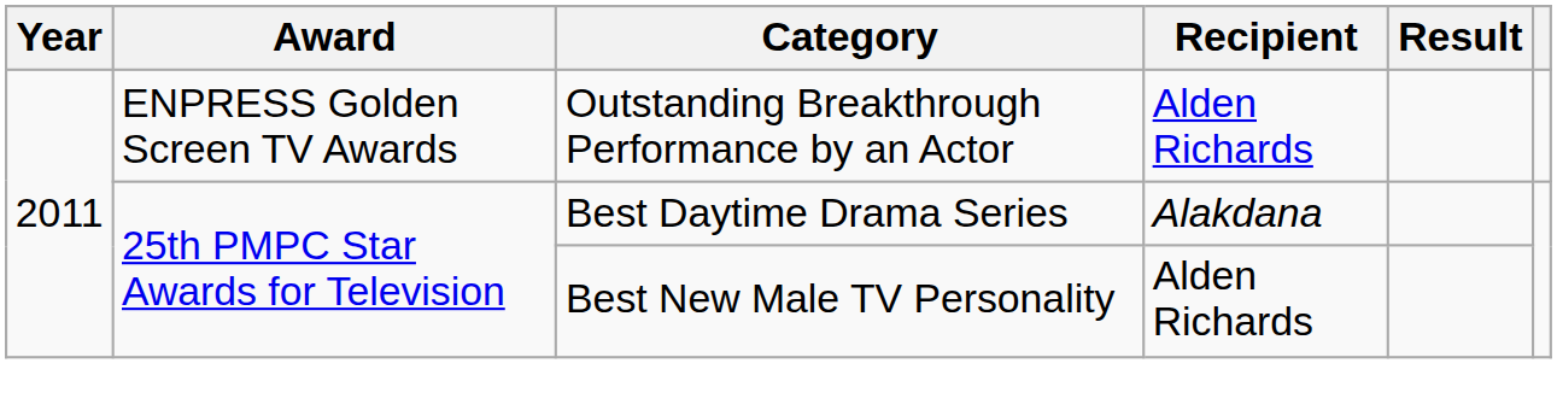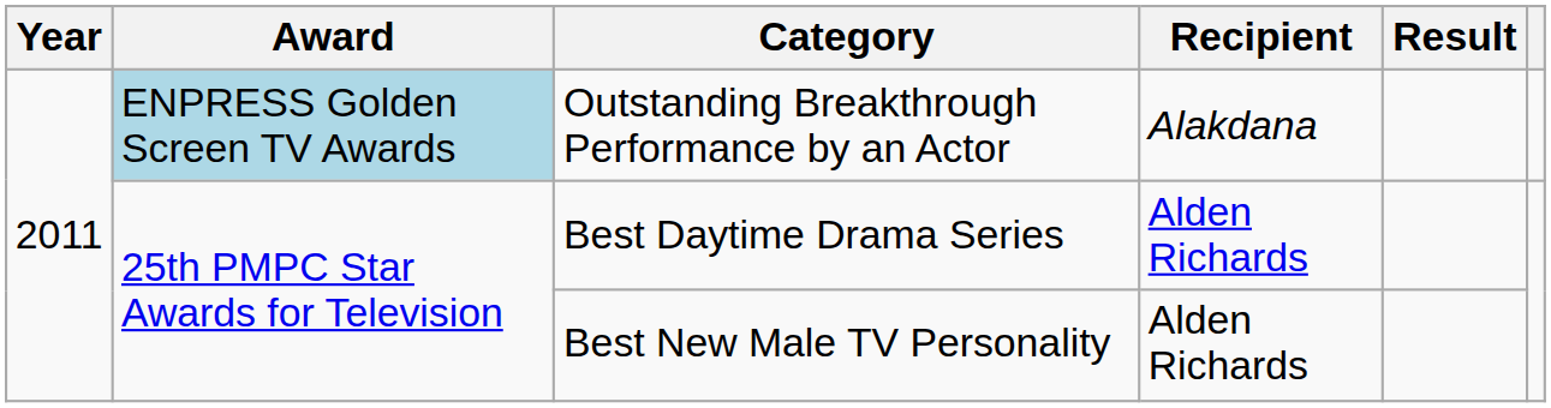Outstanding Breakthrough Performance by an Actor | Award: no background -> lightblue background
Outstanding Breakthrough Performance by an Actor | Recipient: Alden Richards -> Alakdana
Best Daytime Drama Series | Recipient: Alakdana -> Alden Richards
